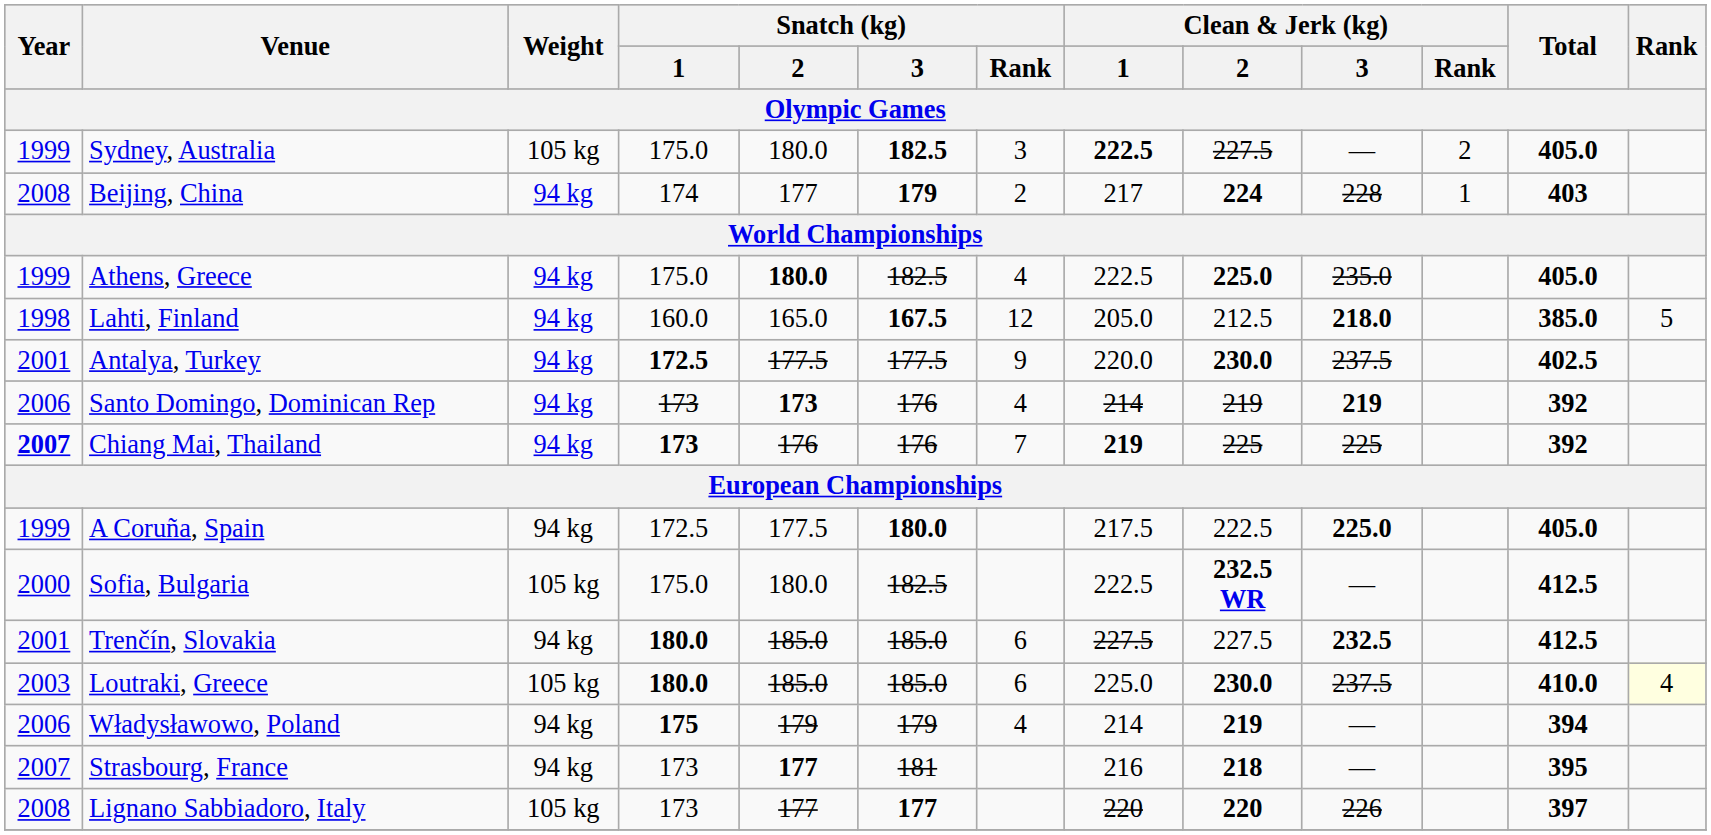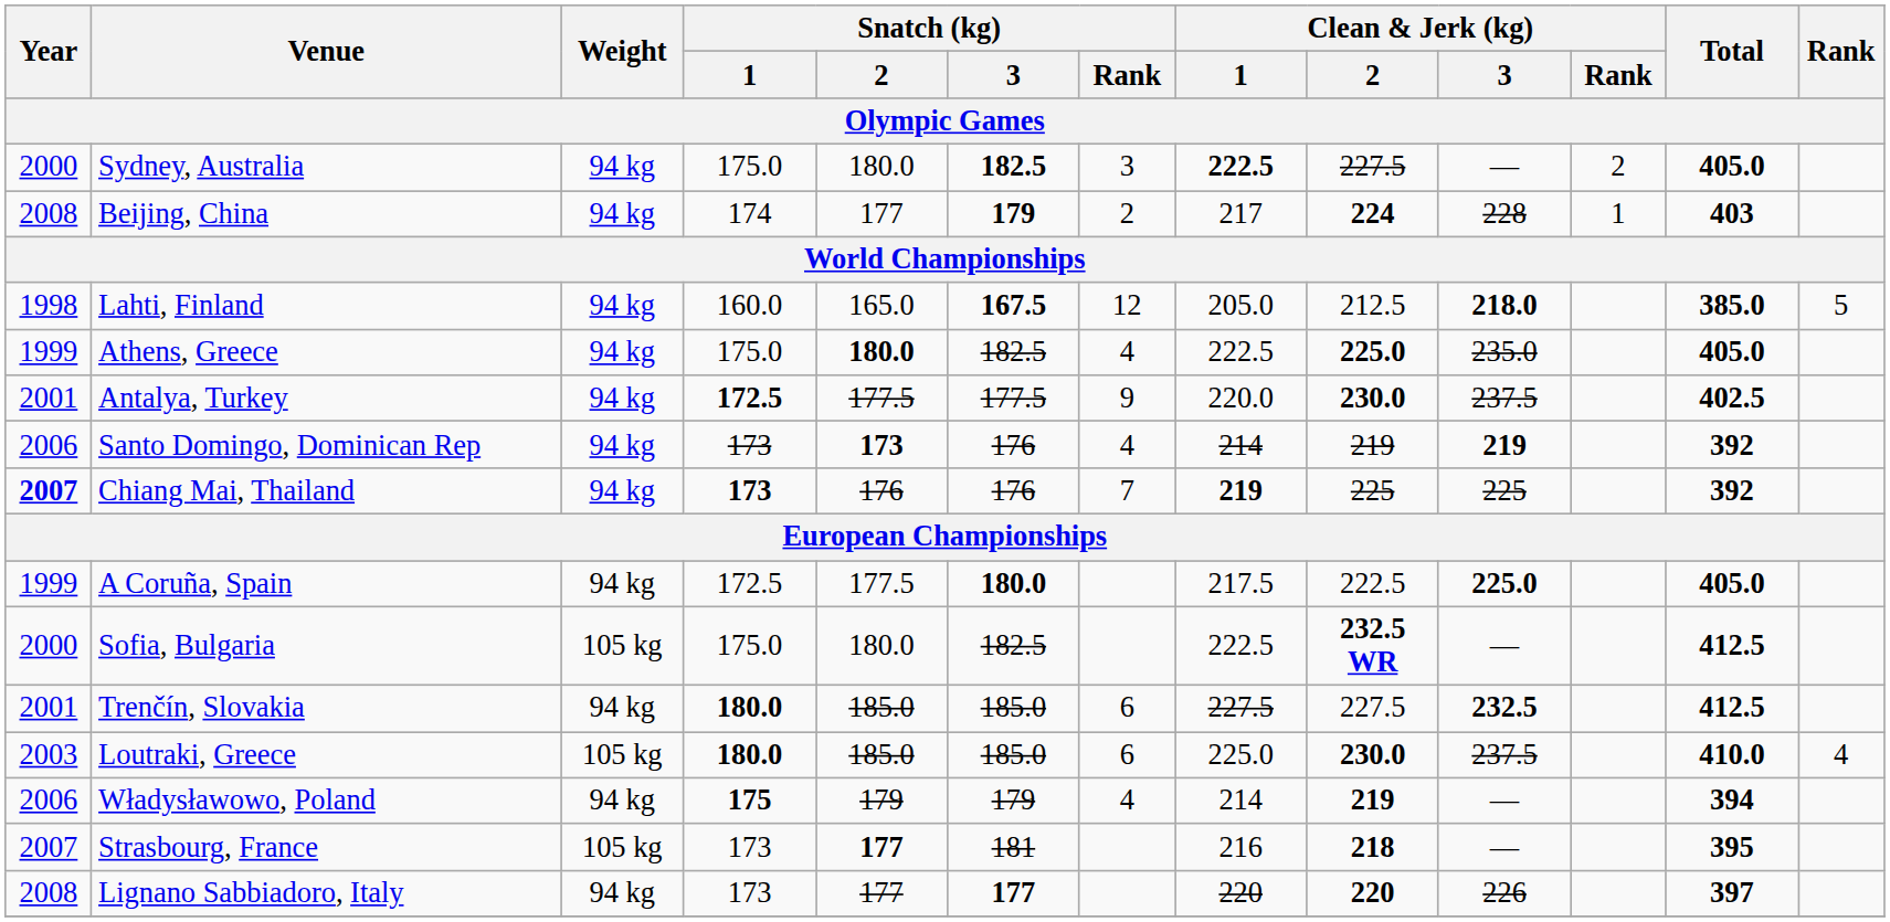Sydney, Australia | Year: 1999 -> 2000
Sydney, Australia | Weight: 105 kg -> 94 kg
rows swapped: Lahti, Finland <-> Athens, Greece
Loutraki, Greece | Rank: lightyellow background -> no background
Strasbourg, France | Weight: 94 kg -> 105 kg
Lignano Sabbiadoro, Italy | Weight: 105 kg -> 94 kg
